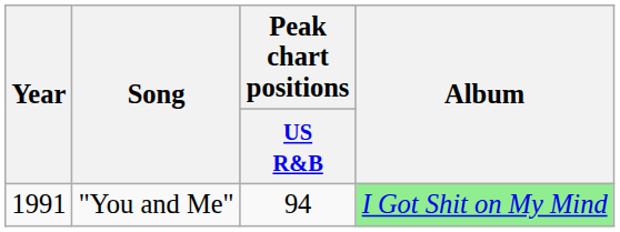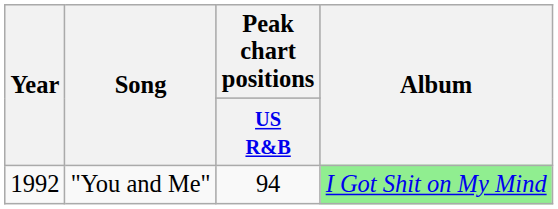"You and Me" | Year: 1991 -> 1992
